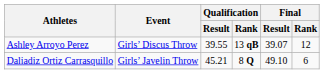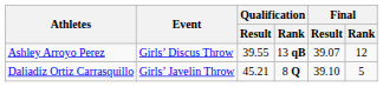Daliadiz Ortiz Carrasquillo | Final / Result: 49.10 -> 39.10
Daliadiz Ortiz Carrasquillo | Final / Rank: 6 -> 5
